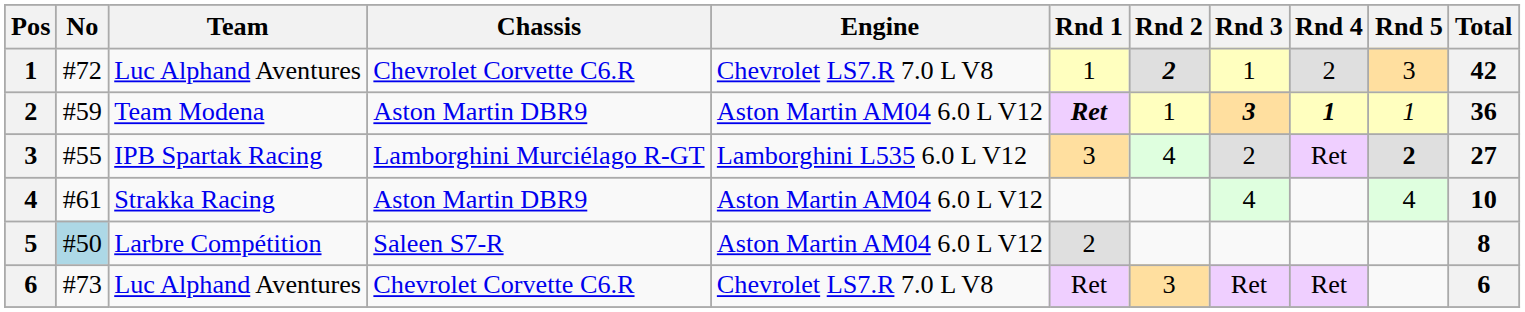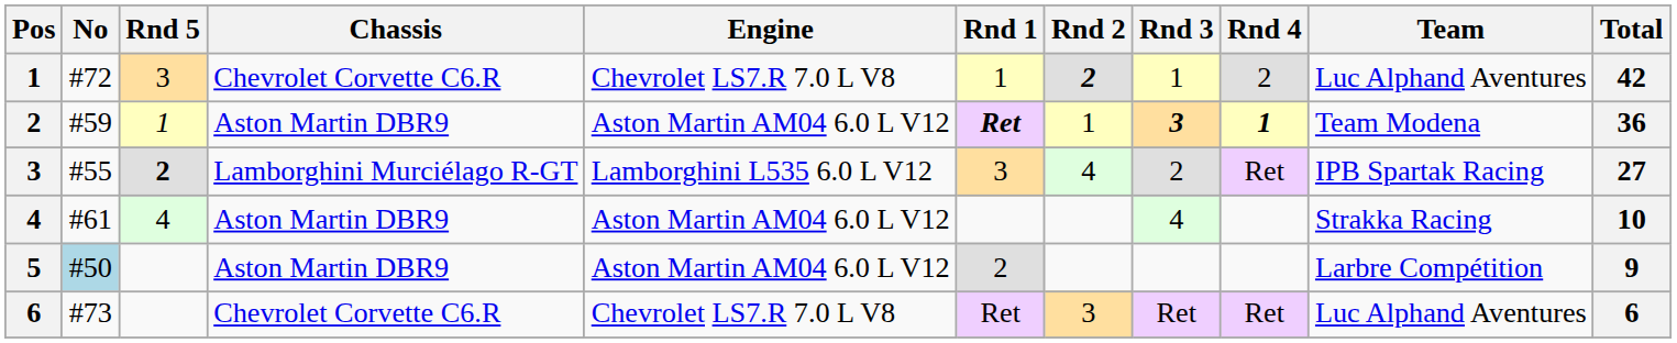columns swapped: Team <-> Rnd 5
5 | Chassis: Saleen S7-R -> Aston Martin DBR9
5 | Total: 8 -> 9
